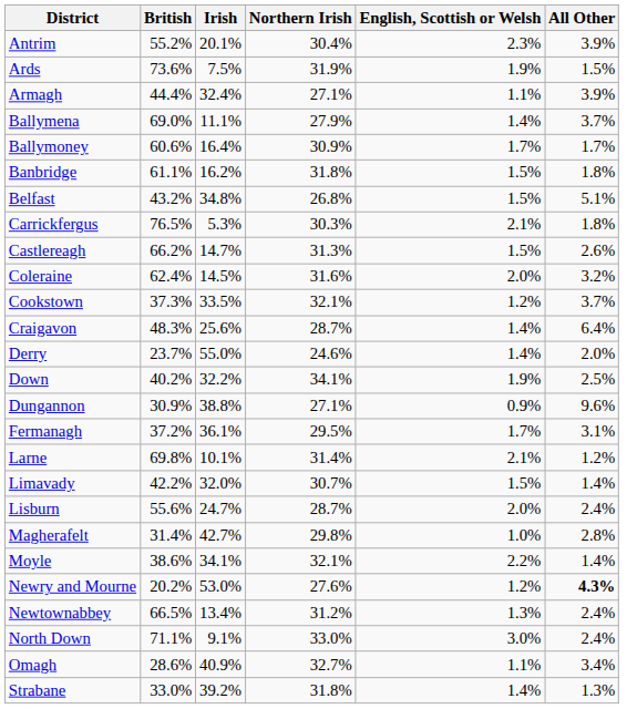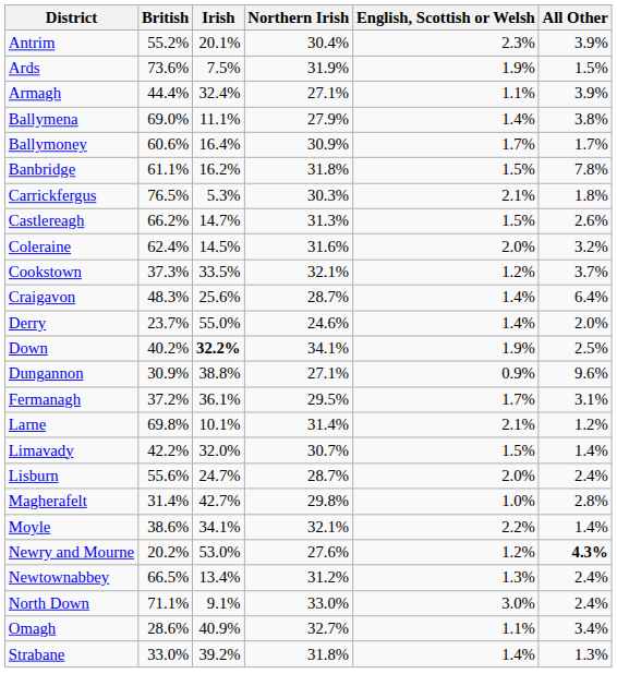Ballymena | All Other: 3.7% -> 3.8%
Banbridge | All Other: 1.8% -> 7.8%
- row: Belfast | 43.2% | 34.8% | 26.8% | 1.5% | 5.1%
Down | Irish: normal -> bold
